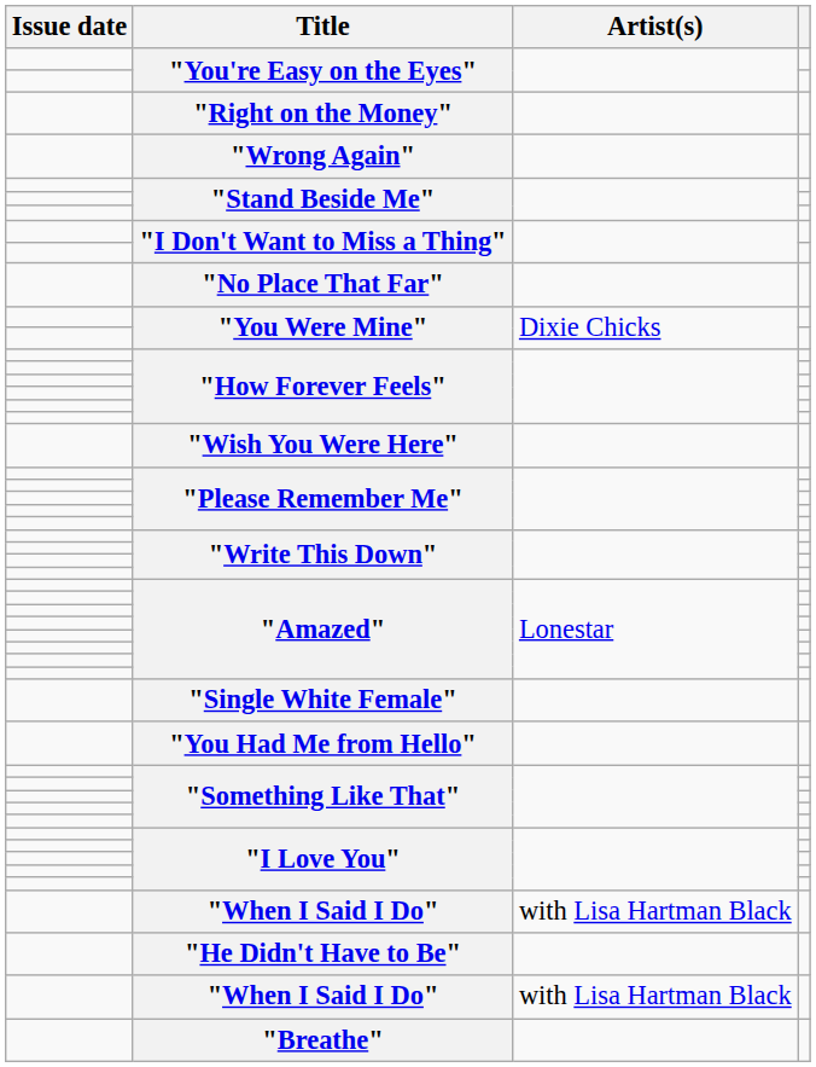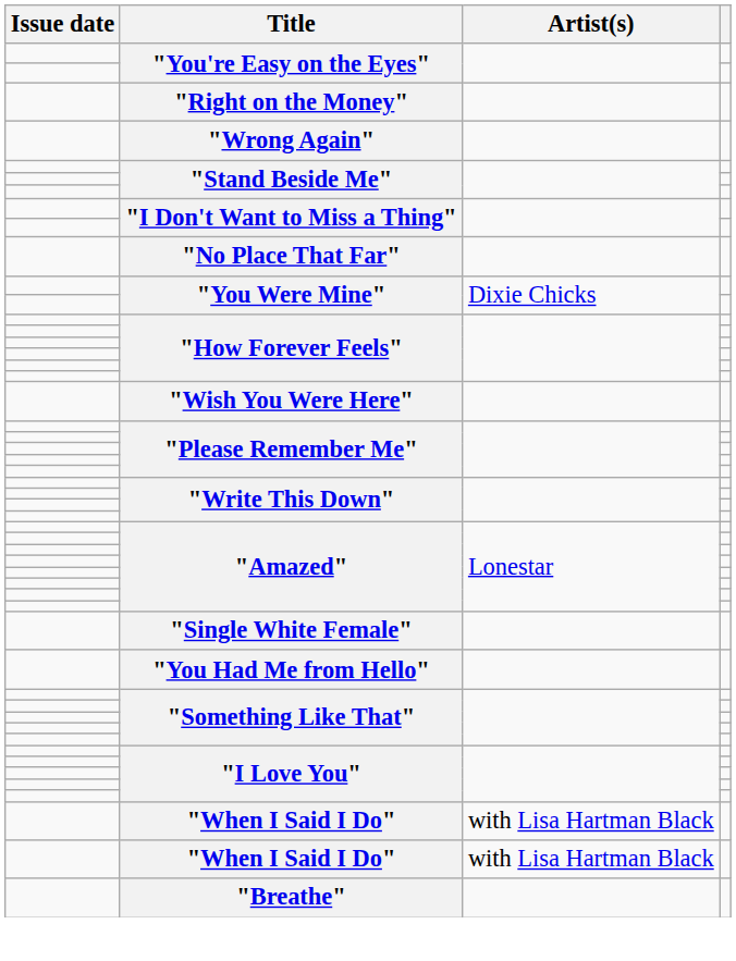- row: "He Didn't Have to Be"
